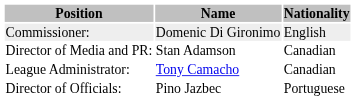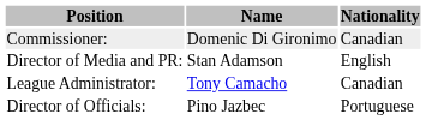Commissioner: | Nationality: English -> Canadian
Director of Media and PR: | Nationality: Canadian -> English
